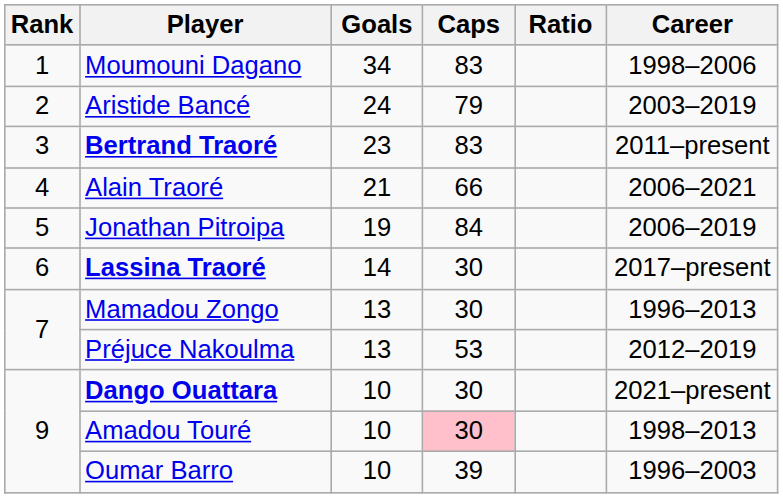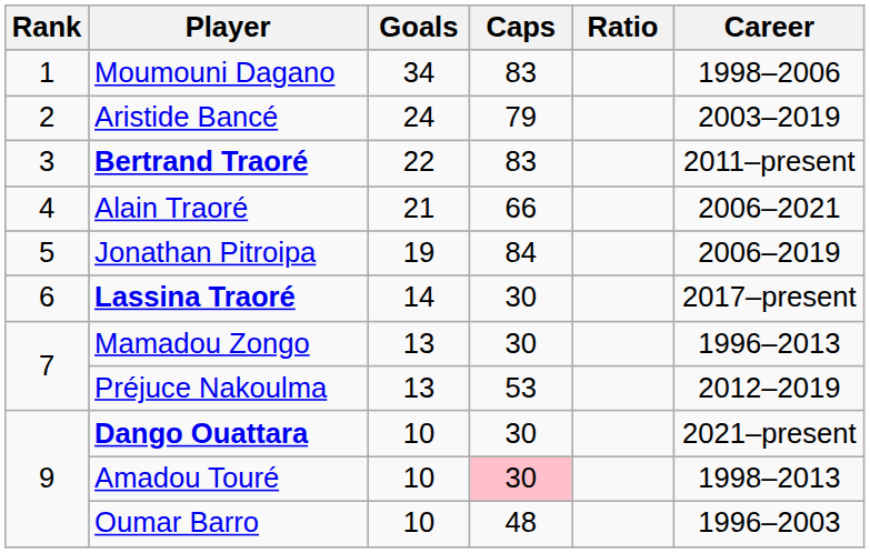Bertrand Traoré | Goals: 23 -> 22
Oumar Barro | Caps: 39 -> 48
